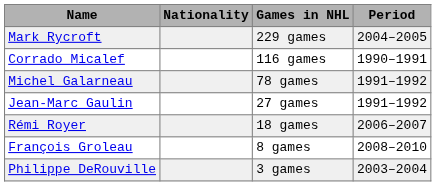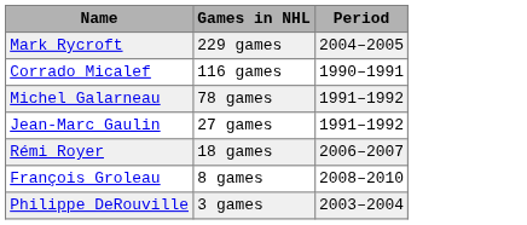- column: Nationality
